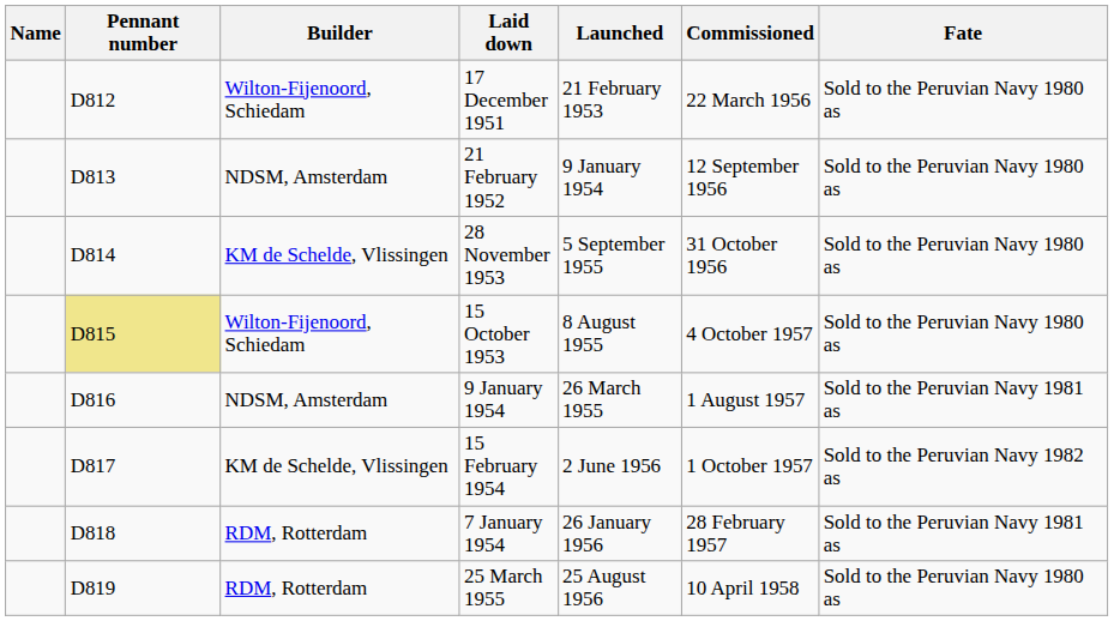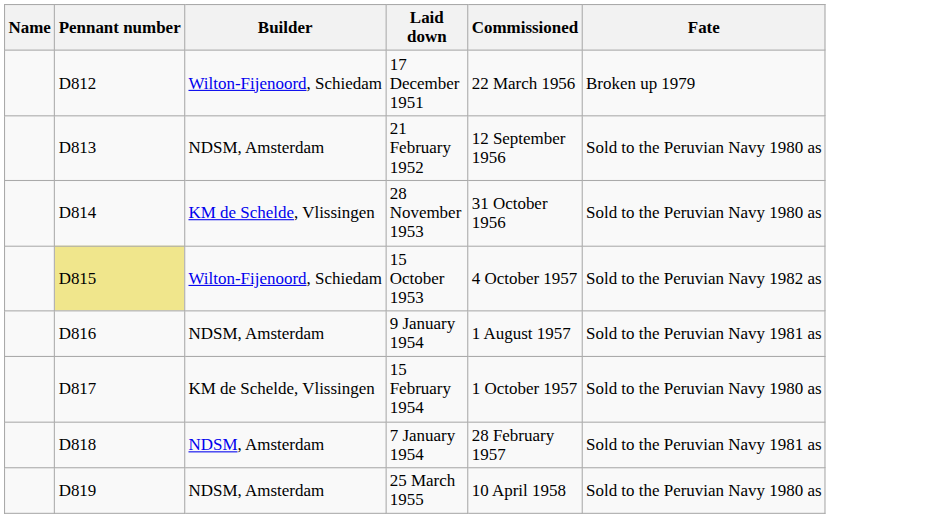- column: Launched | 21 February 1953 | 9 January 1954 | 5 September 1955 | 8 August 1955 | 26 March 1955 | 2 June 1956 | 26 January 1956 | 25 August 1956
17 December 1951 | Fate: Sold to the Peruvian Navy 1980 as -> Broken up 1979
15 October 1953 | Fate: Sold to the Peruvian Navy 1980 as -> Sold to the Peruvian Navy 1982 as
15 February 1954 | Fate: Sold to the Peruvian Navy 1982 as -> Sold to the Peruvian Navy 1980 as
7 January 1954 | Builder: RDM, Rotterdam -> NDSM, Amsterdam
25 March 1955 | Builder: RDM, Rotterdam -> NDSM, Amsterdam
